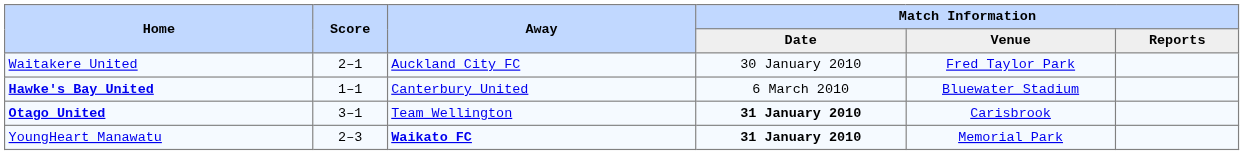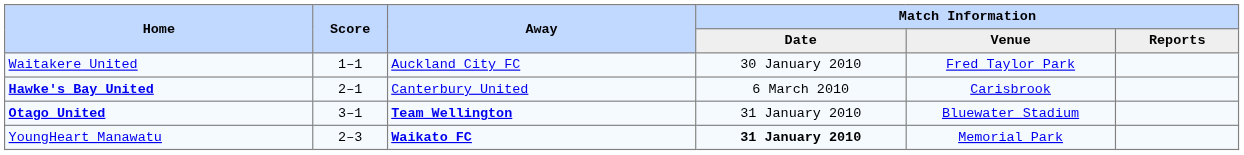Waitakere United | Score: 2–1 -> 1–1
Hawke's Bay United | Score: 1–1 -> 2–1
Hawke's Bay United | Match Information / Venue: Bluewater Stadium -> Carisbrook
Otago United | Away: normal -> bold
Otago United | Match Information / Date: bold -> normal
Otago United | Match Information / Venue: Carisbrook -> Bluewater Stadium
